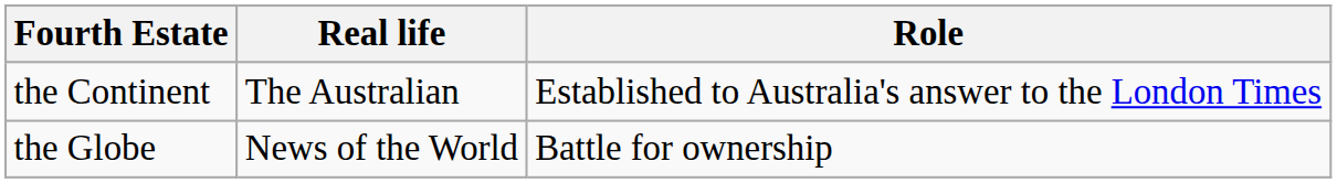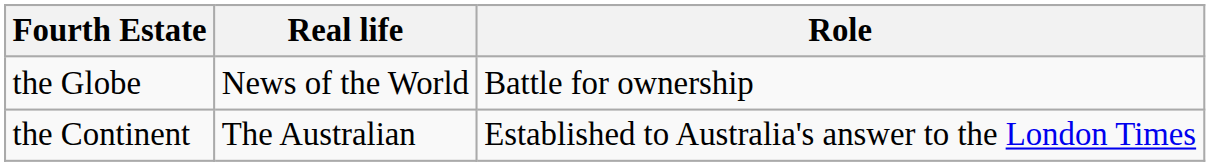rows swapped: the Globe <-> the Continent
